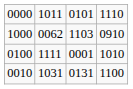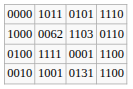1000 | column 4: 0910 -> 0110
0100 | column 4: 1010 -> 1100
0010 | column 2: 1031 -> 1001
